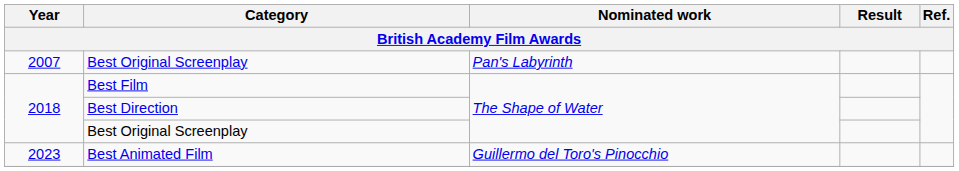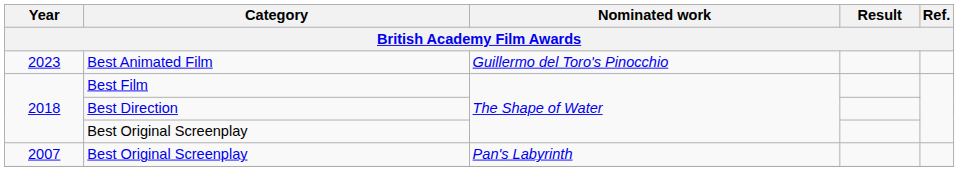rows swapped: 2007 / Best Original Screenplay <-> Best Animated Film
